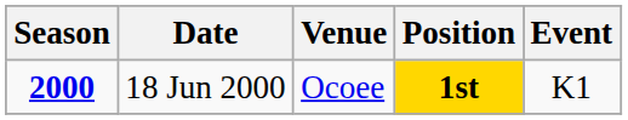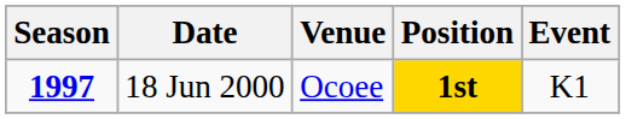18 Jun 2000 | Season: 2000 -> 1997
